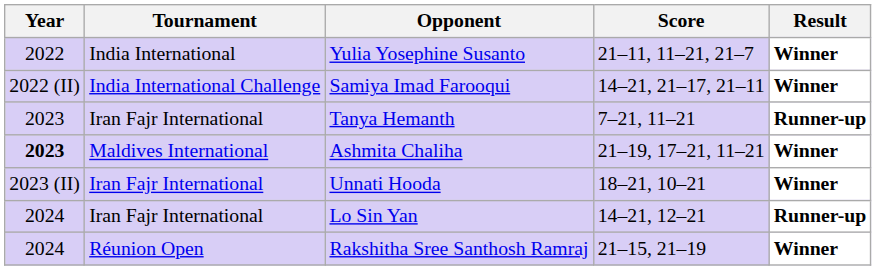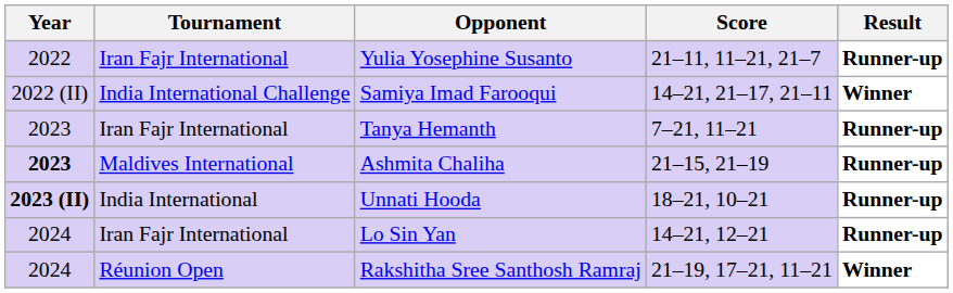Yulia Yosephine Susanto | Tournament: India International -> Iran Fajr International
Yulia Yosephine Susanto | Result: Winner -> Runner-up
Ashmita Chaliha | Score: 21–19, 17–21, 11–21 -> 21–15, 21–19
Ashmita Chaliha | Result: Winner -> Runner-up
Unnati Hooda | Year: normal -> bold
Unnati Hooda | Tournament: Iran Fajr International -> India International
Unnati Hooda | Result: Winner -> Runner-up
Rakshitha Sree Santhosh Ramraj | Score: 21–15, 21–19 -> 21–19, 17–21, 11–21
